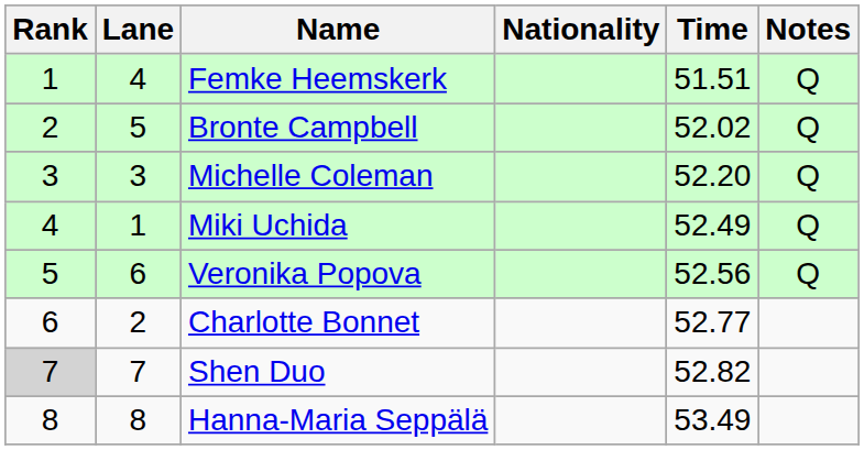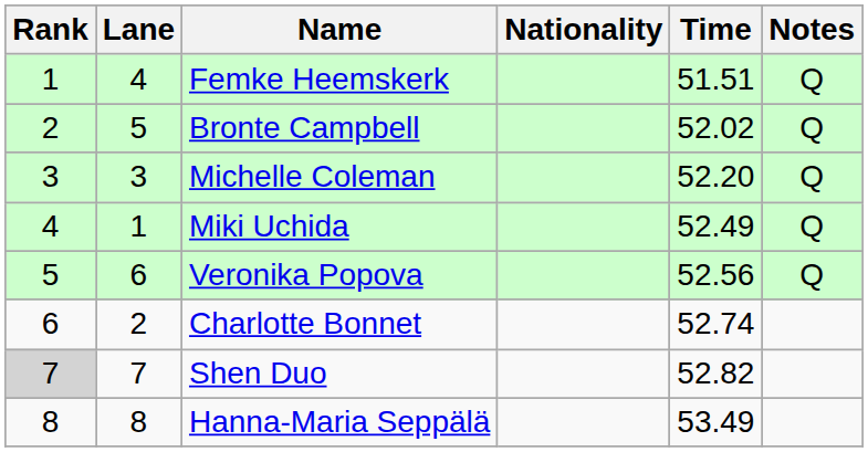Charlotte Bonnet | Time: 52.77 -> 52.74
